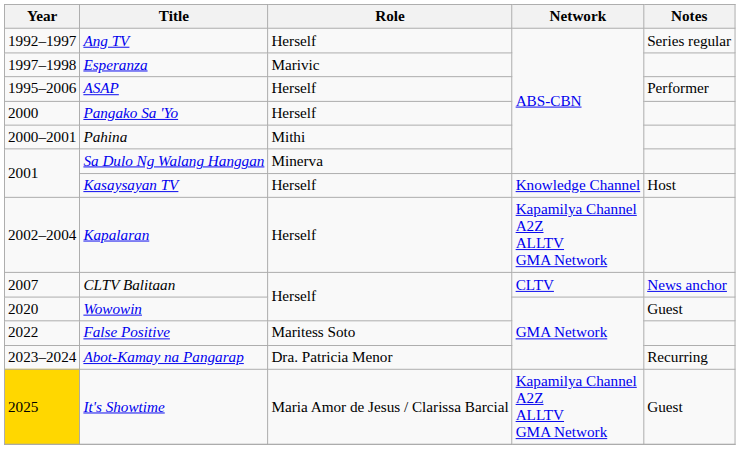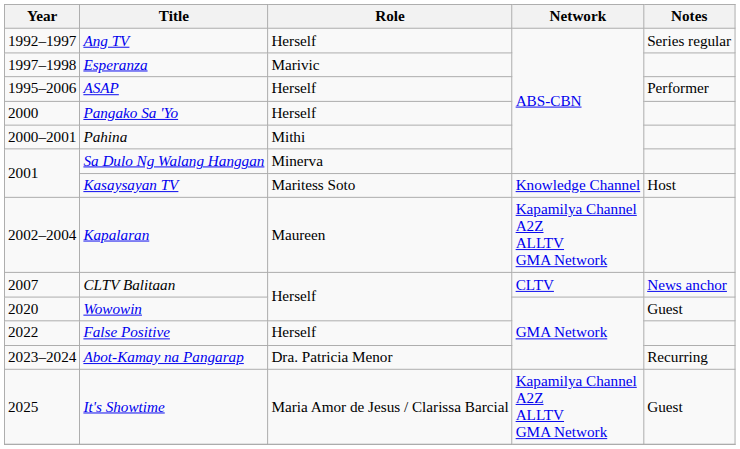Kasaysayan TV | Role: Herself -> Maritess Soto
Kapalaran | Role: Herself -> Maureen
False Positive | Role: Maritess Soto -> Herself
It's Showtime | Year: gold background -> no background
